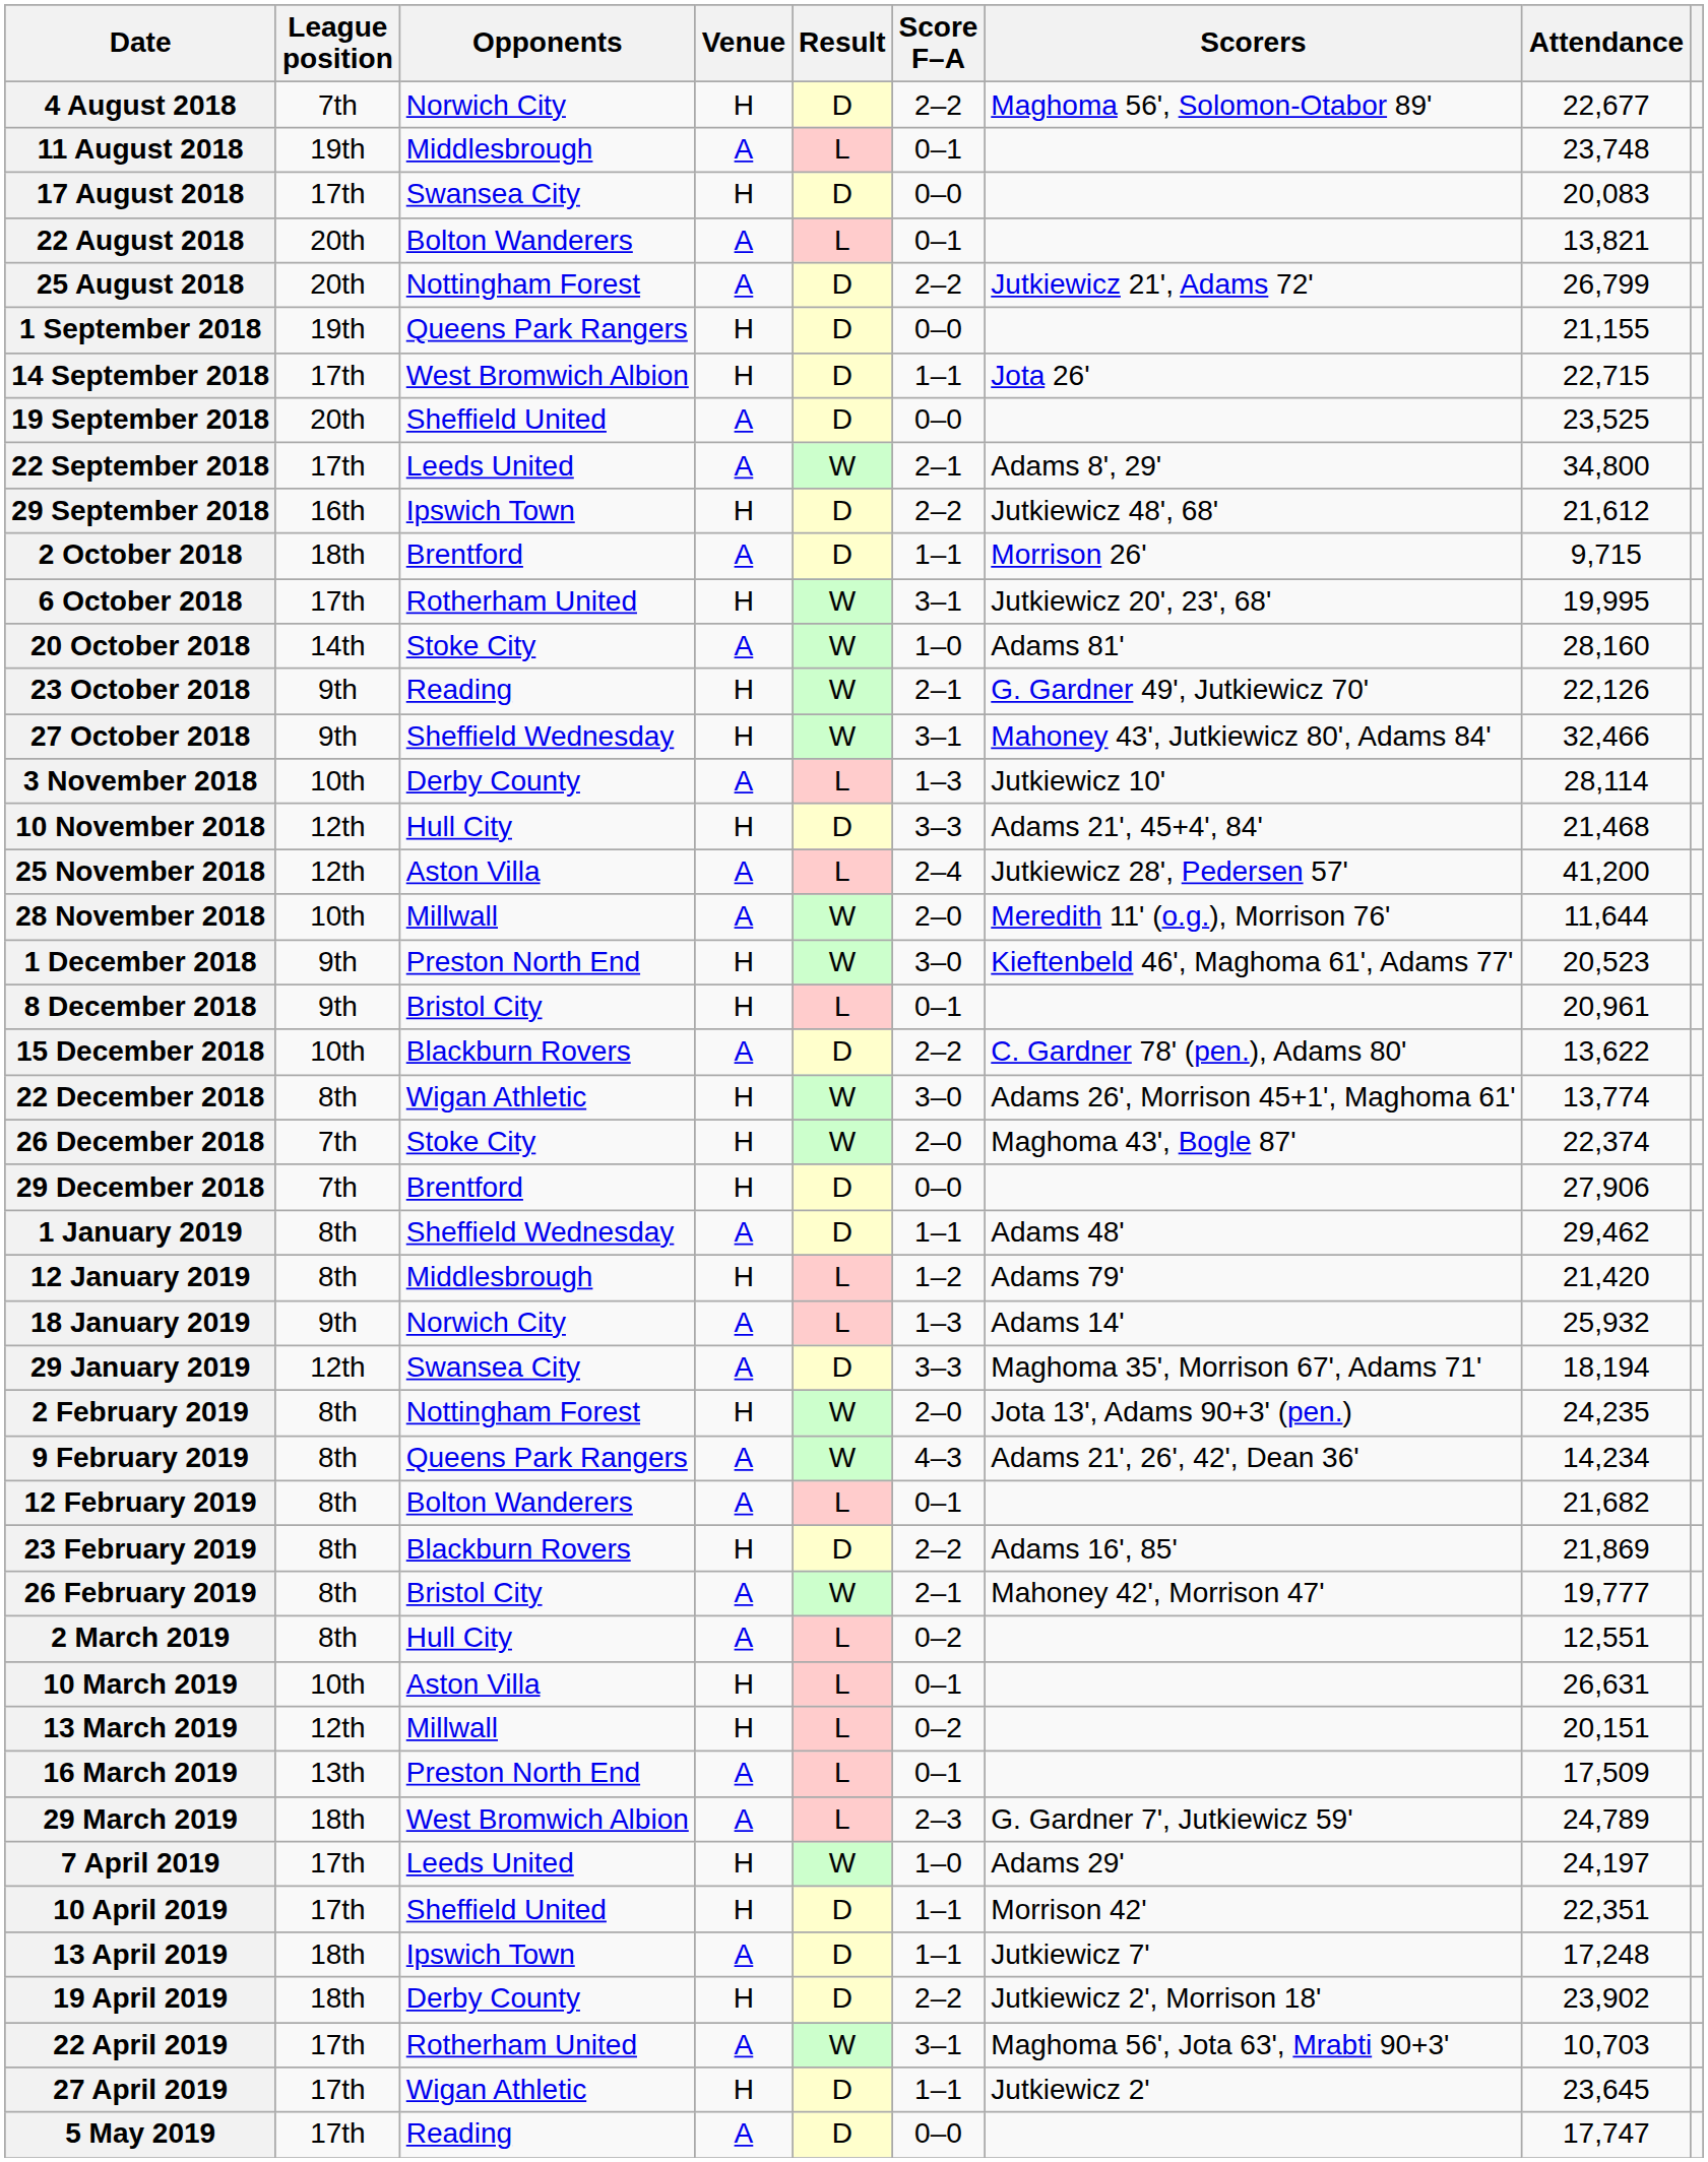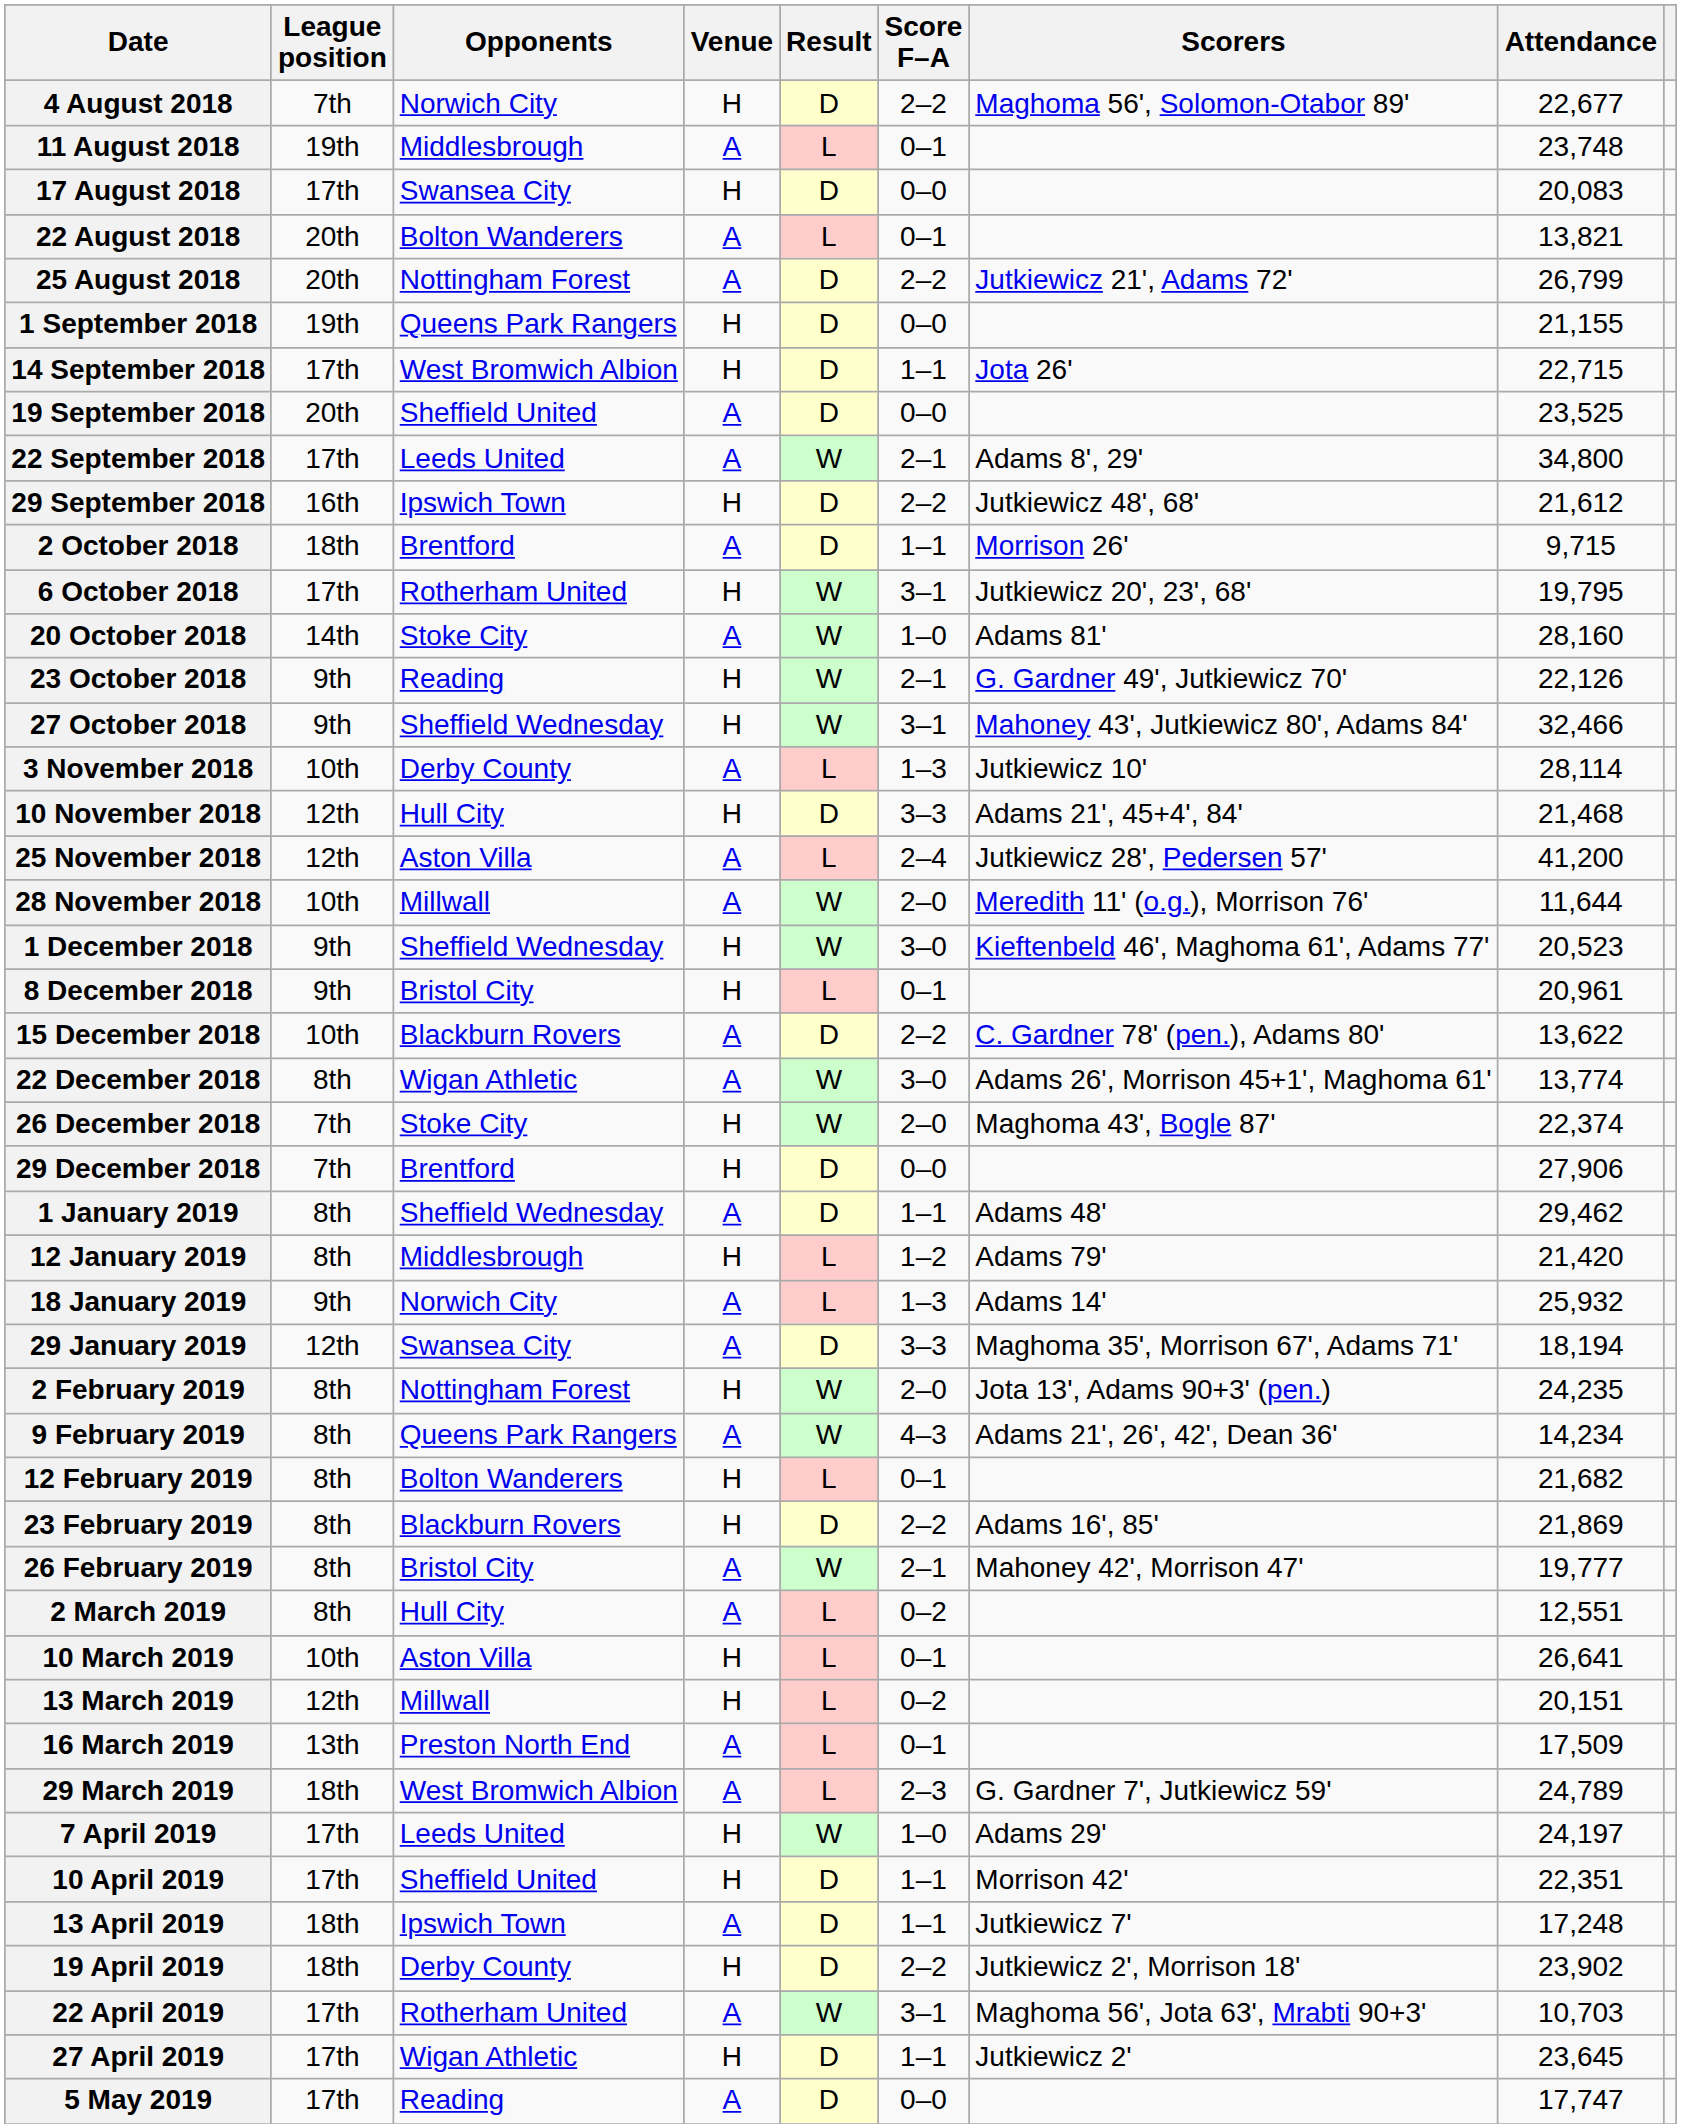6 October 2018 | Attendance: 19,995 -> 19,795
1 December 2018 | Opponents: Preston North End -> Sheffield Wednesday
22 December 2018 | Venue: H -> A
12 February 2019 | Venue: A -> H
10 March 2019 | Attendance: 26,631 -> 26,641
